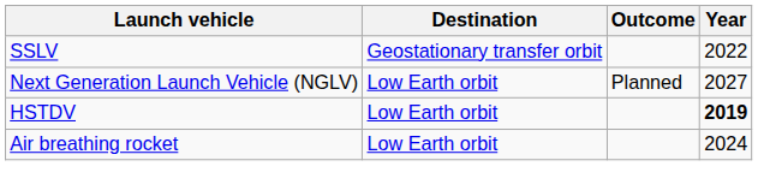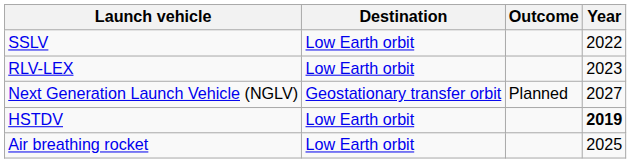SSLV | Destination: Geostationary transfer orbit -> Low Earth orbit
+ row: RLV-LEX | Low Earth orbit | 2023
Next Generation Launch Vehicle (NGLV) | Destination: Low Earth orbit -> Geostationary transfer orbit
Air breathing rocket | Year: 2024 -> 2025
